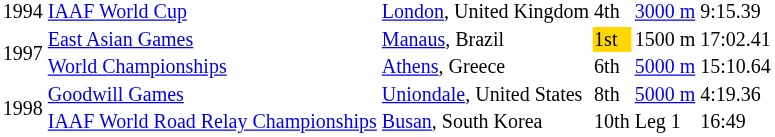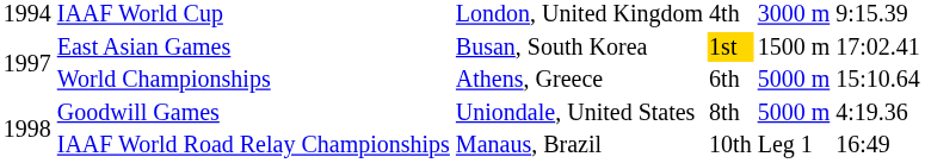East Asian Games | column 3: Manaus, Brazil -> Busan, South Korea
IAAF World Road Relay Championships | column 3: Busan, South Korea -> Manaus, Brazil
